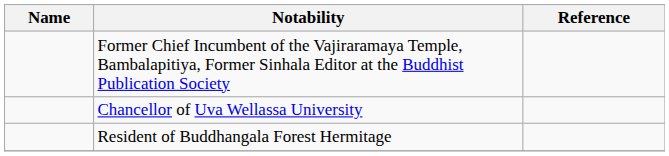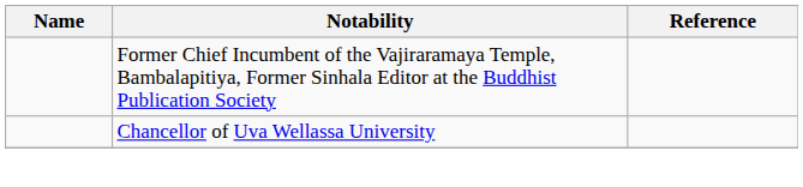- row: Resident of Buddhangala Forest Hermitage
